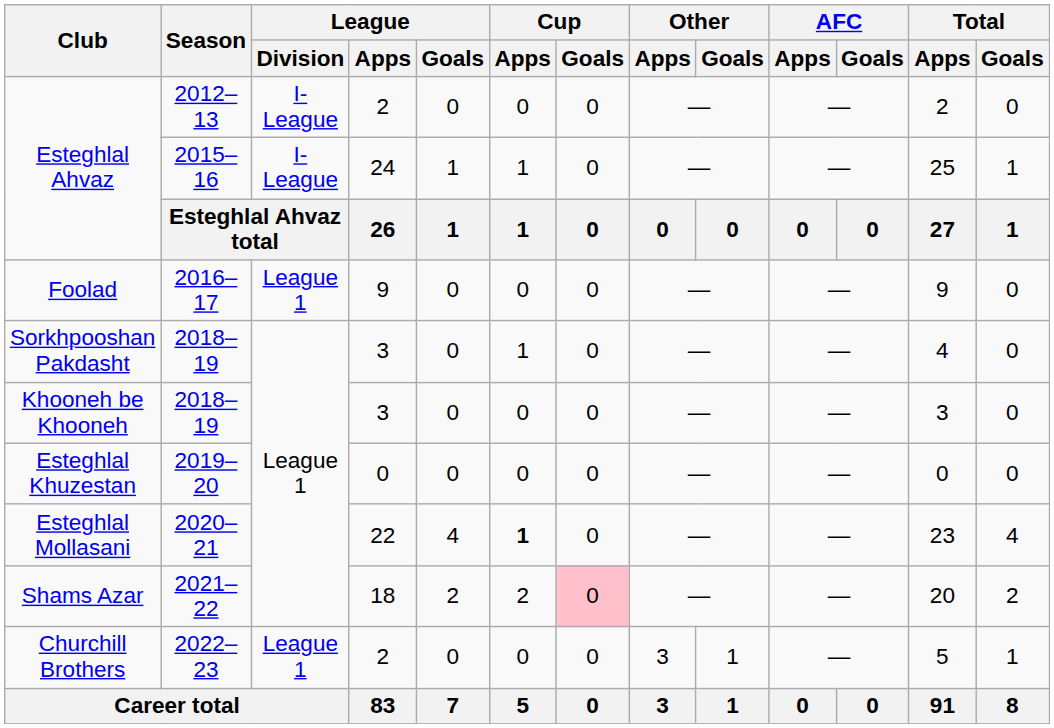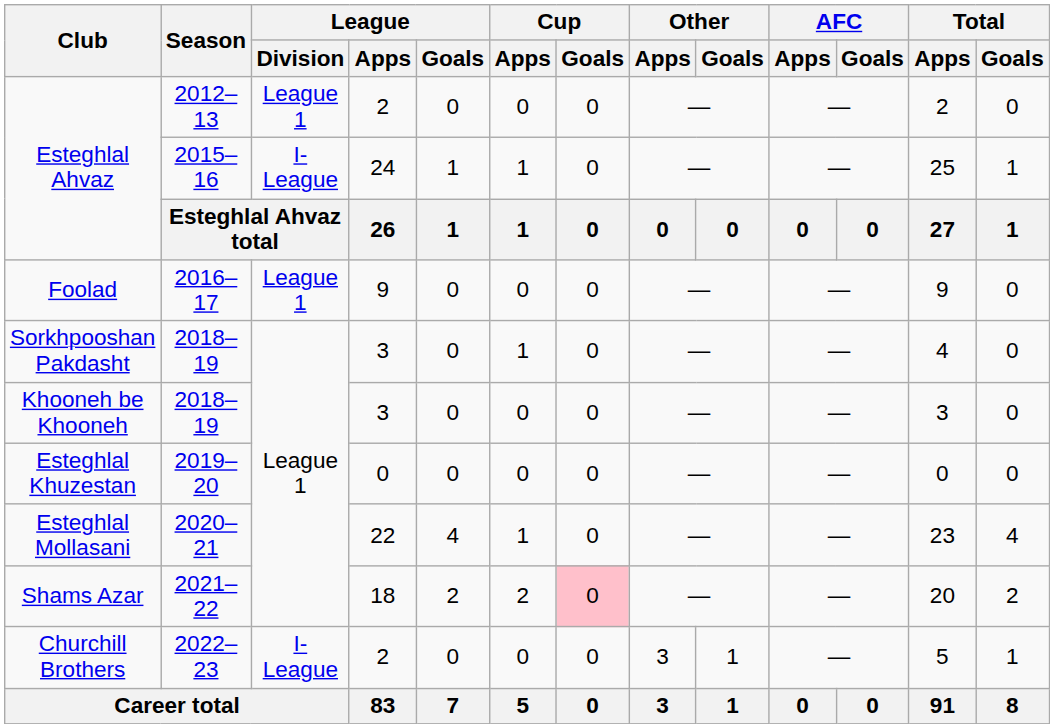Esteghlal Ahvaz / 2012–13 | League / Division: I-League -> League 1
Esteghlal Mollasani | Cup / Apps: bold -> normal
Churchill Brothers | League / Division: League 1 -> I-League
